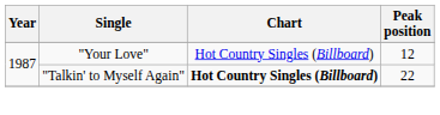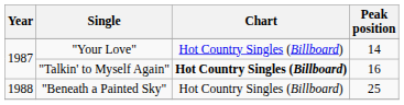"Your Love" | Peak position: 12 -> 14
"Talkin' to Myself Again" | Peak position: 22 -> 16
+ row: 1988 | "Beneath a Painted Sky" | Hot Country Singles (Billboard) | 25
